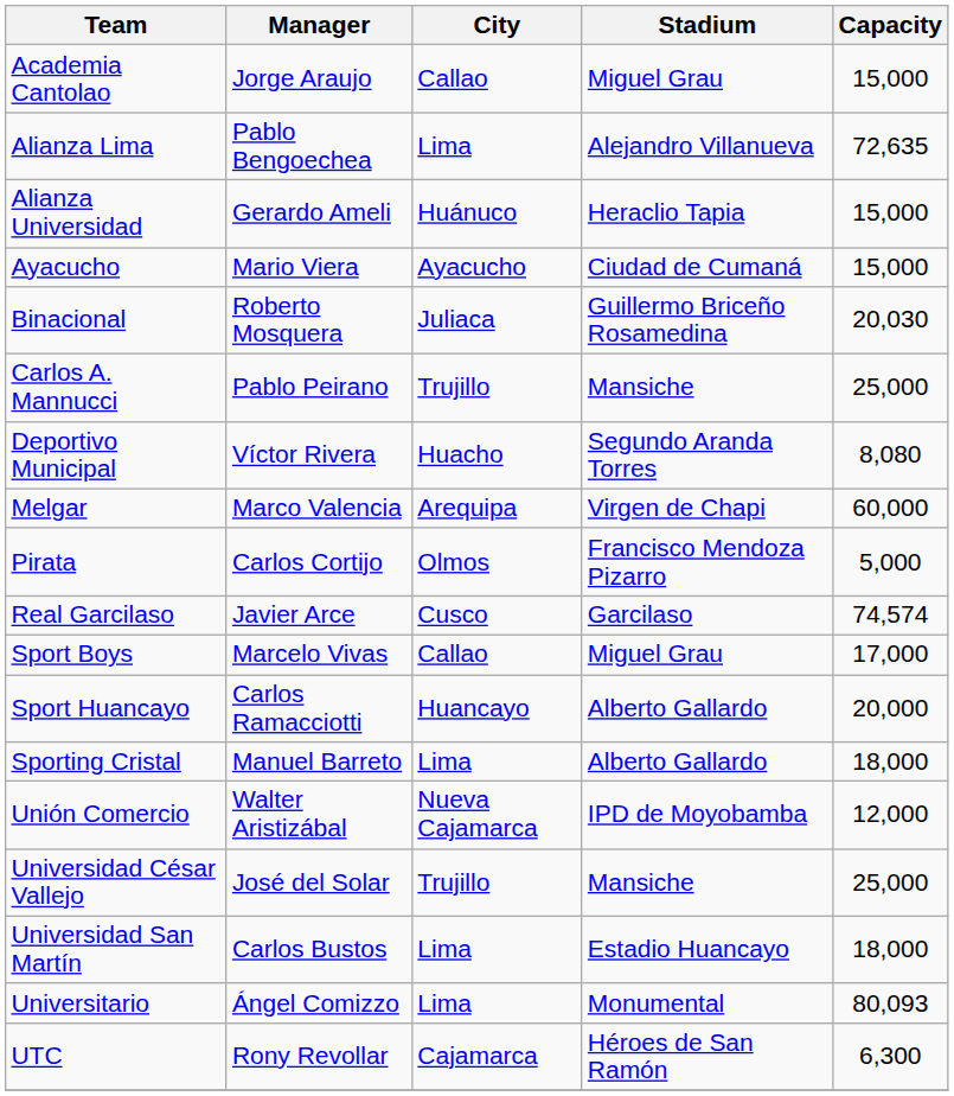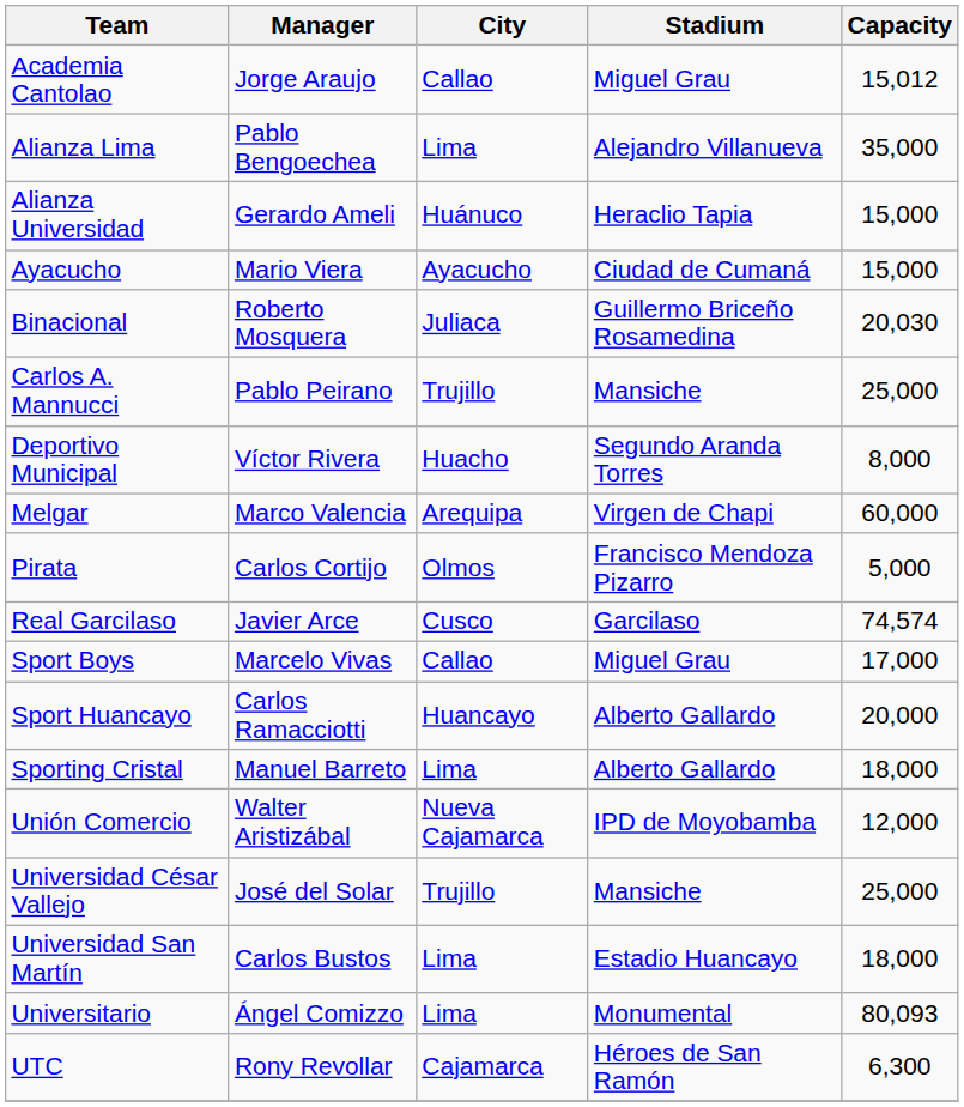Academia Cantolao | Capacity: 15,000 -> 15,012
Alianza Lima | Capacity: 72,635 -> 35,000
Deportivo Municipal | Capacity: 8,080 -> 8,000
